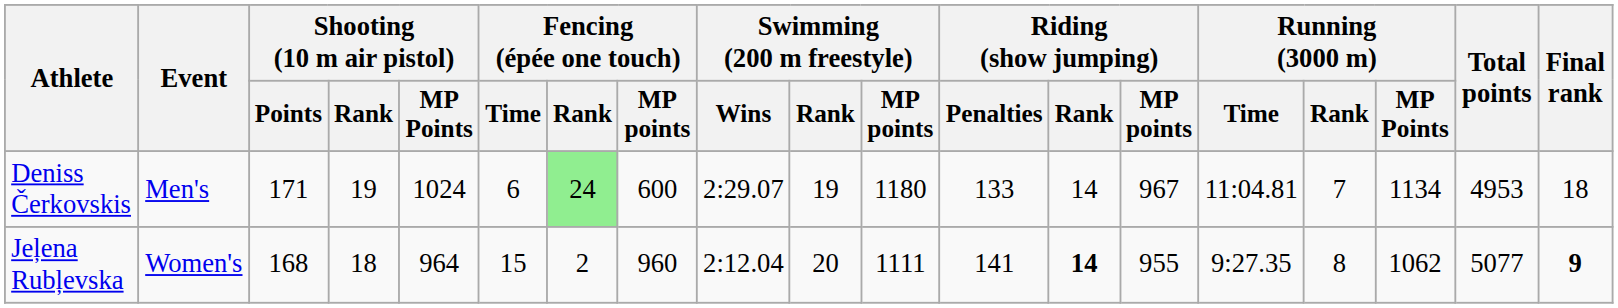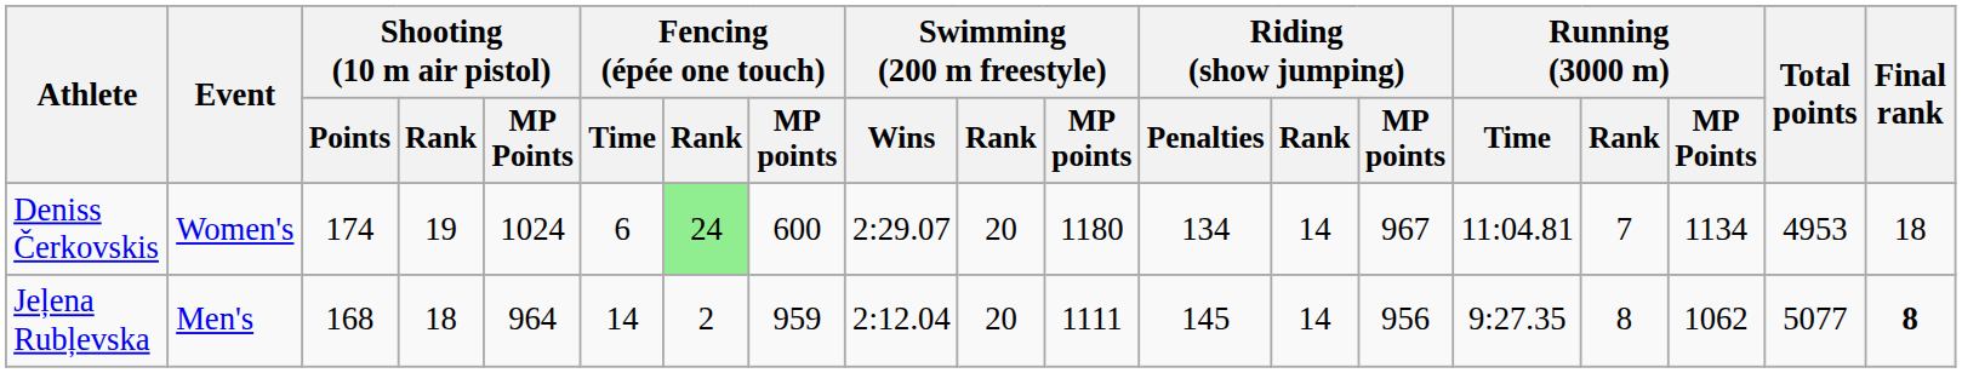Deniss Čerkovskis | Event: Men's -> Women's
Deniss Čerkovskis | Shooting (10 m air pistol) / Points: 171 -> 174
Deniss Čerkovskis | Swimming (200 m freestyle) / Rank: 19 -> 20
Deniss Čerkovskis | Riding (show jumping) / Penalties: 133 -> 134
Jeļena Rubļevska | Event: Women's -> Men's
Jeļena Rubļevska | Fencing (épée one touch) / Time: 15 -> 14
Jeļena Rubļevska | Fencing (épée one touch) / MP points: 960 -> 959
Jeļena Rubļevska | Riding (show jumping) / Penalties: 141 -> 145
Jeļena Rubļevska | Riding (show jumping) / Rank: bold -> normal
Jeļena Rubļevska | Riding (show jumping) / MP points: 955 -> 956
Jeļena Rubļevska | Final rank: 9 -> 8
